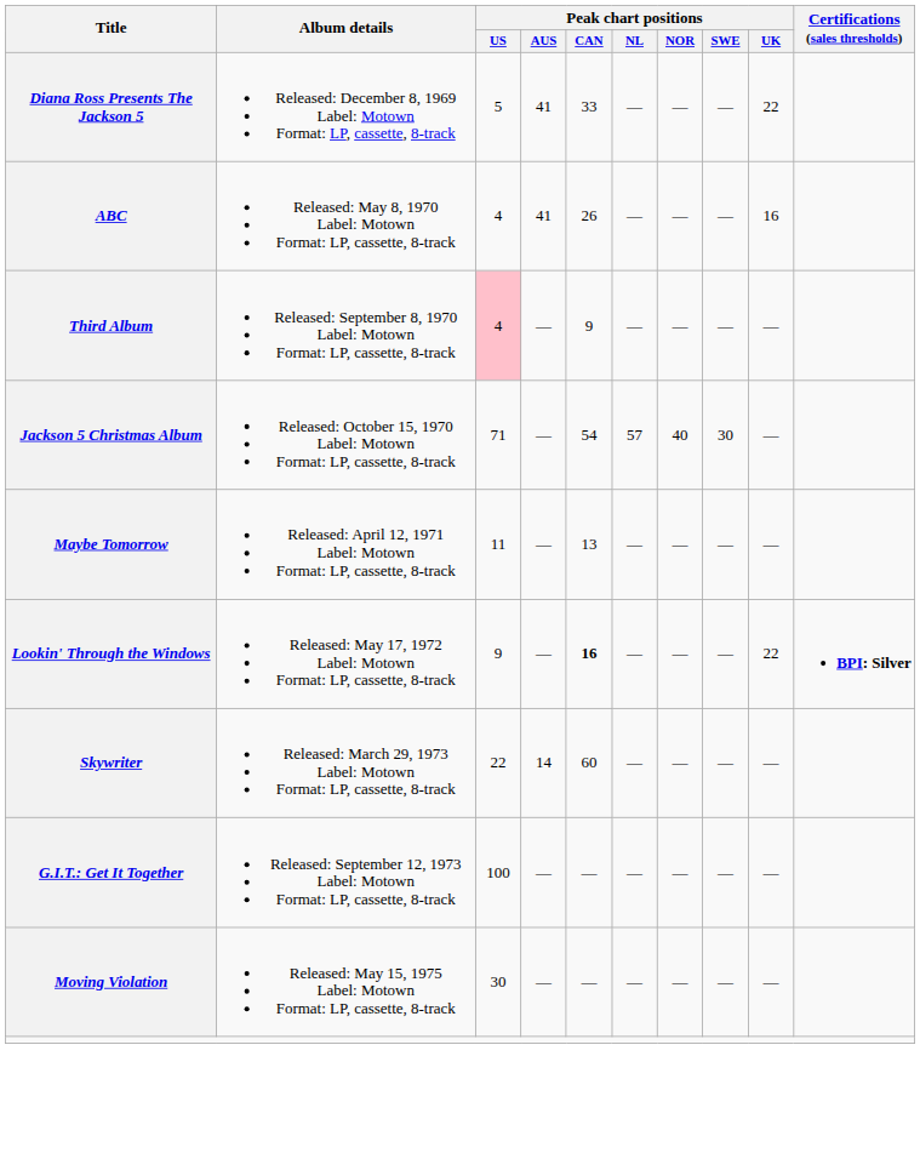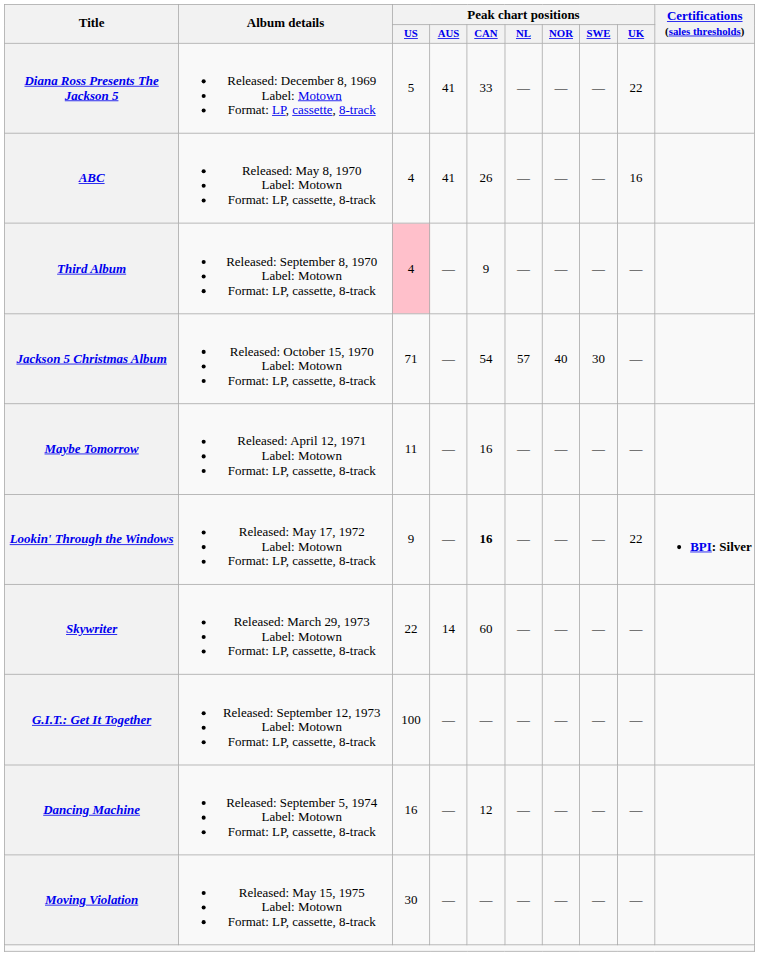Maybe Tomorrow | Peak chart positions / CAN: 13 -> 16
+ row: Dancing Machine | Released: September 5, 1974 Label: Motown Format: LP, cassette, 8-track | 16 | — | 12 | — | — | — | —
